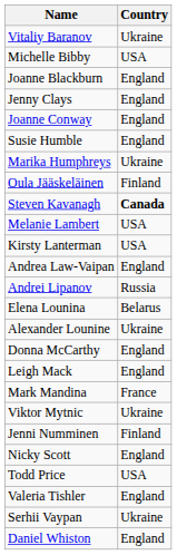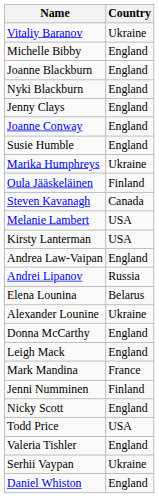Michelle Bibby | Country: USA -> England
+ row: Nyki Blackburn | England
Steven Kavanagh | Country: bold -> normal
- row: Viktor Mytnic | Ukraine
